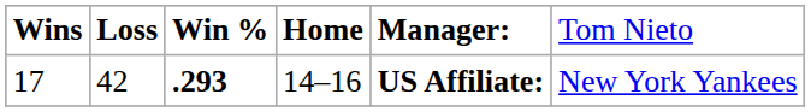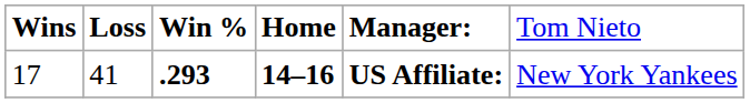17 | column 2: 42 -> 41
17 | column 4: normal -> bold
